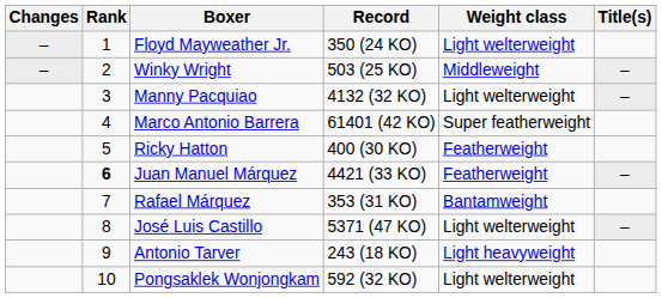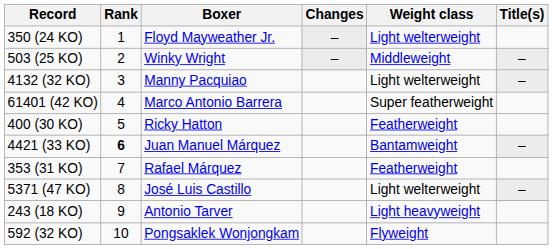columns swapped: Changes <-> Record
Juan Manuel Márquez | Weight class: Featherweight -> Bantamweight
Rafael Márquez | Weight class: Bantamweight -> Featherweight
Pongsaklek Wonjongkam | Weight class: Light welterweight -> Flyweight
